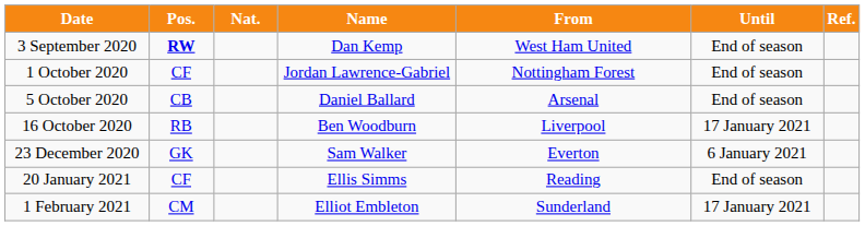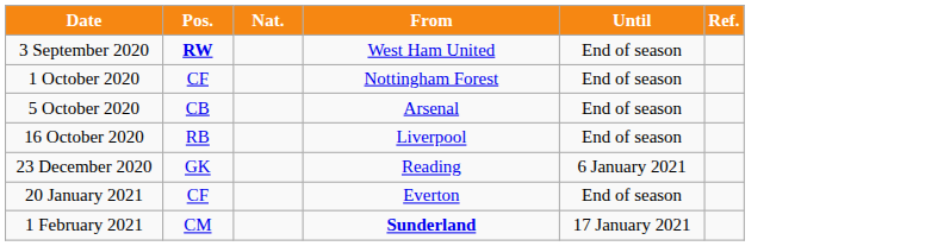- column: Name | Dan Kemp | Jordan Lawrence-Gabriel | Daniel Ballard | Ben Woodburn | Sam Walker | Ellis Simms | Elliot Embleton
16 October 2020 | Until: 17 January 2021 -> End of season
23 December 2020 | From: Everton -> Reading
20 January 2021 | From: Reading -> Everton
1 February 2021 | From: normal -> bold
